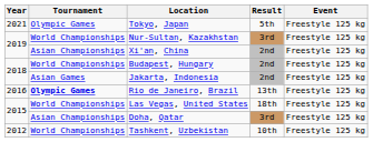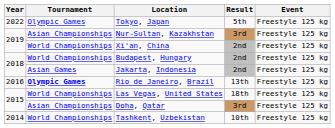Tokyo, Japan | Year: 2021 -> 2022
Nur-Sultan, Kazakhstan | Tournament: World Championships -> Asian Championships
Xi'an, China | Tournament: Asian Championships -> World Championships
Tashkent, Uzbekistan | Year: 2012 -> 2014
